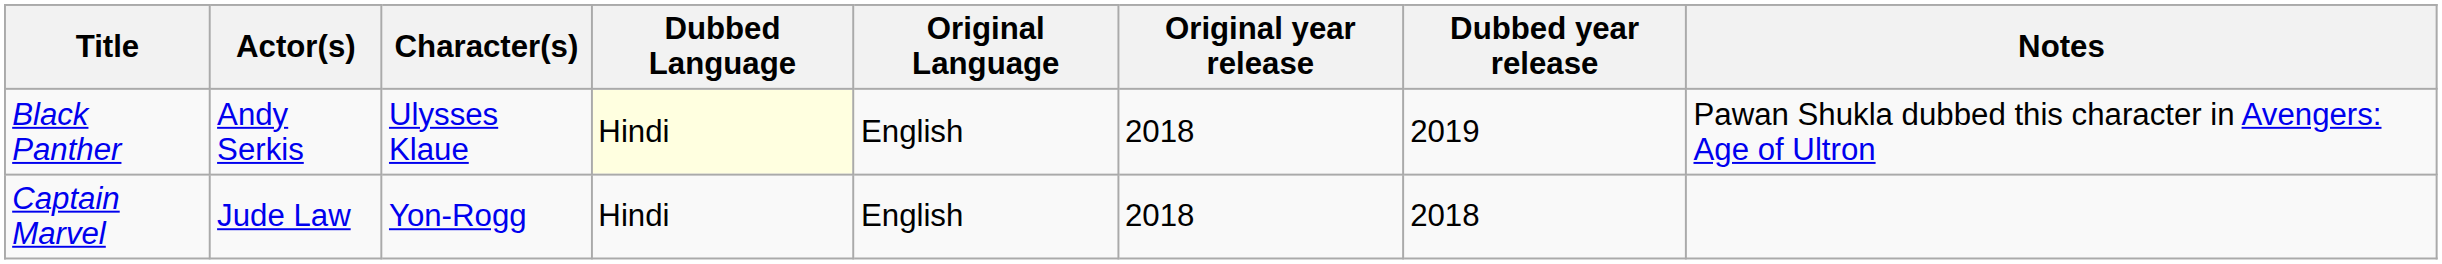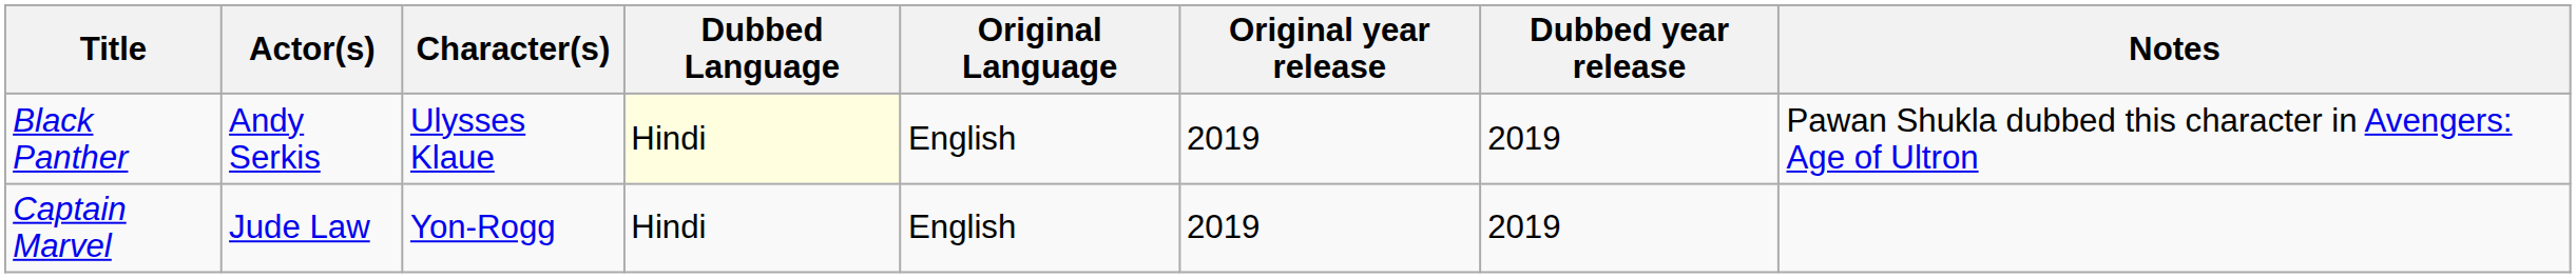Black Panther | Original year release: 2018 -> 2019
Captain Marvel | Original year release: 2018 -> 2019
Captain Marvel | Dubbed year release: 2018 -> 2019
